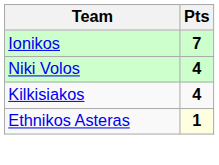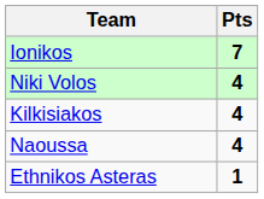+ row: Naoussa | 4
Ethnikos Asteras | Pts: lightyellow background -> no background
